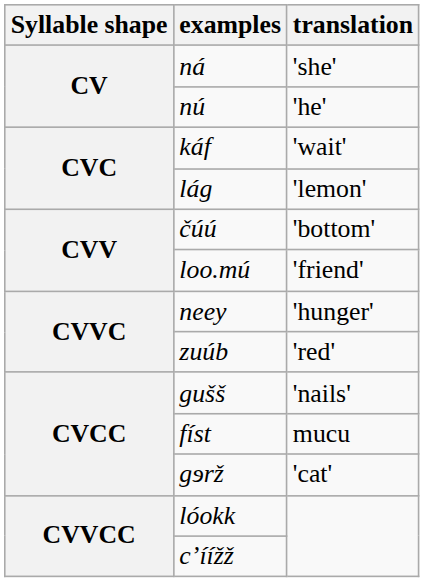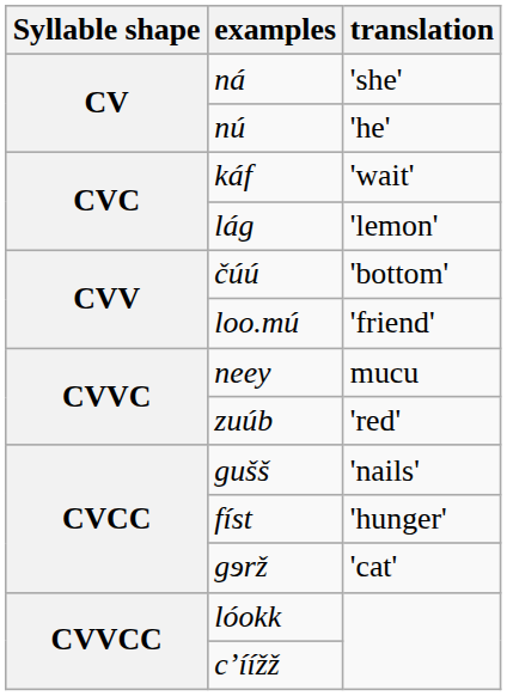neey | translation: 'hunger' -> mucu
físt | translation: mucu -> 'hunger'
